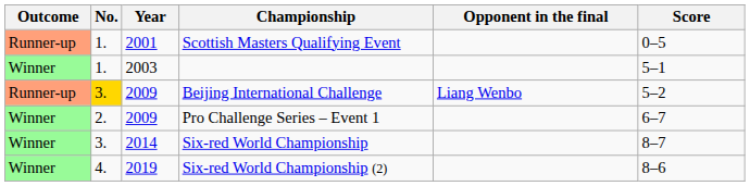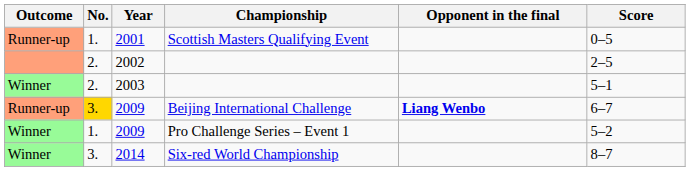+ row: 2. | 2002 | 2–5
2003 | No.: 1. -> 2.
2009 / Beijing International Challenge | Opponent in the final: normal -> bold
2009 / Beijing International Challenge | Score: 5–2 -> 6–7
2009 / Pro Challenge Series – Event 1 | No.: 2. -> 1.
2009 / Pro Challenge Series – Event 1 | Score: 6–7 -> 5–2
- row: Winner | 4. | 2019 | Six-red World Championship (2) | 8–6
